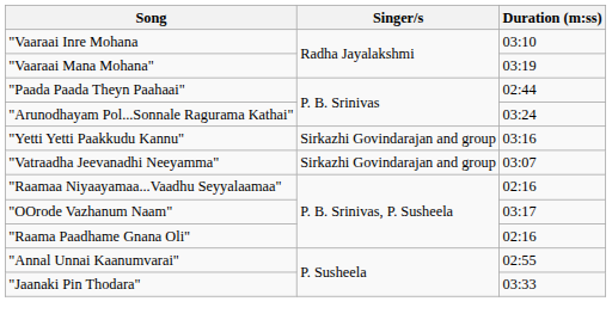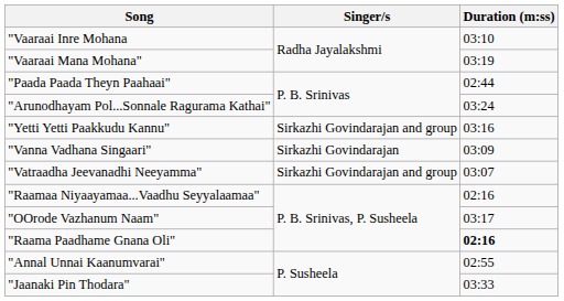+ row: "Vanna Vadhana Singaari" | Sirkazhi Govindarajan | 03:09
"Raama Paadhame Gnana Oli" | Duration (m:ss): normal -> bold
